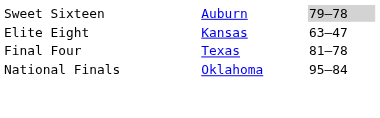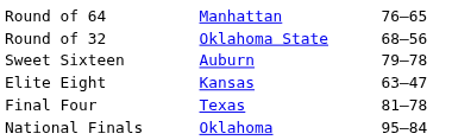+ row: Round of 64 | Manhattan | 76–65
+ row: Round of 32 | Oklahoma State | 68–56
Sweet Sixteen | column 3: lightgrey background -> no background
